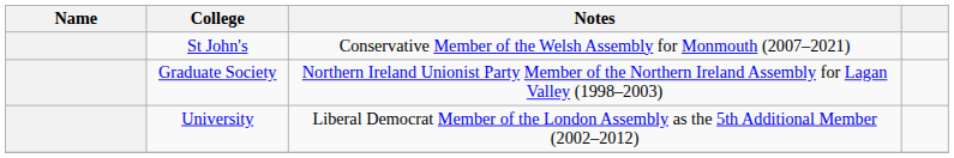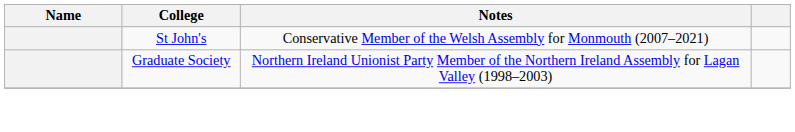- row: University | Liberal Democrat Member of the London Assembly as the 5th Additional Member (2002–2012)
